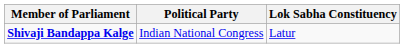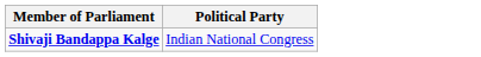- column: Lok Sabha Constituency | Latur
